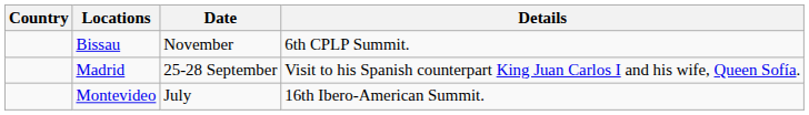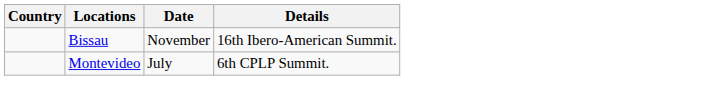Bissau | Details: 6th CPLP Summit. -> 16th Ibero-American Summit.
- row: Madrid | 25-28 September | Visit to his Spanish counterpart King Juan Carlos I and his wife, Queen Sofía.
Montevideo | Details: 16th Ibero-American Summit. -> 6th CPLP Summit.
